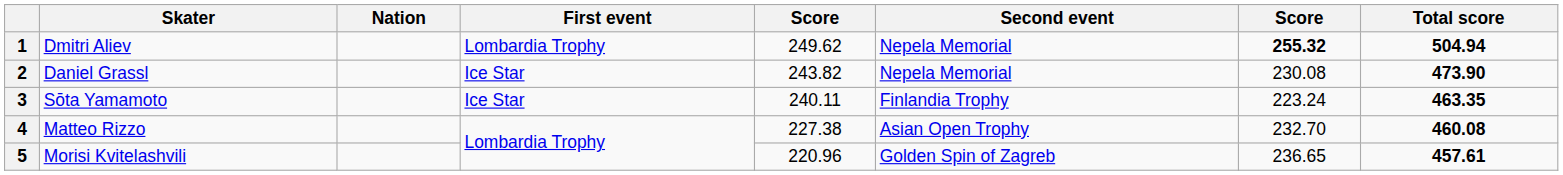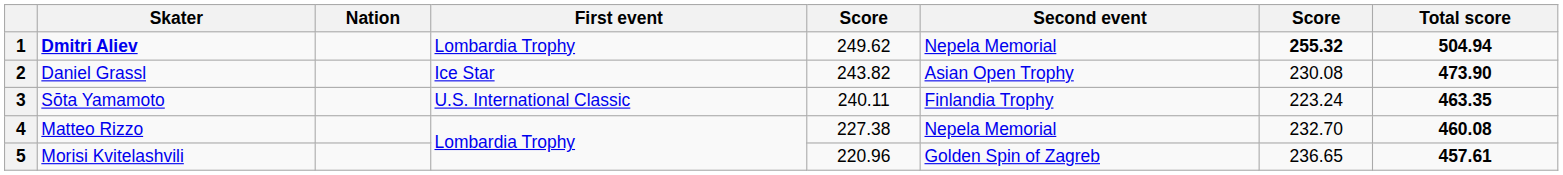1 | Skater: normal -> bold
2 | Second event: Nepela Memorial -> Asian Open Trophy
3 | First event: Ice Star -> U.S. International Classic
4 | Second event: Asian Open Trophy -> Nepela Memorial
